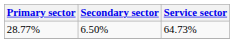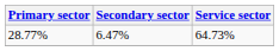28.77% | Secondary sector: 6.50% -> 6.47%
